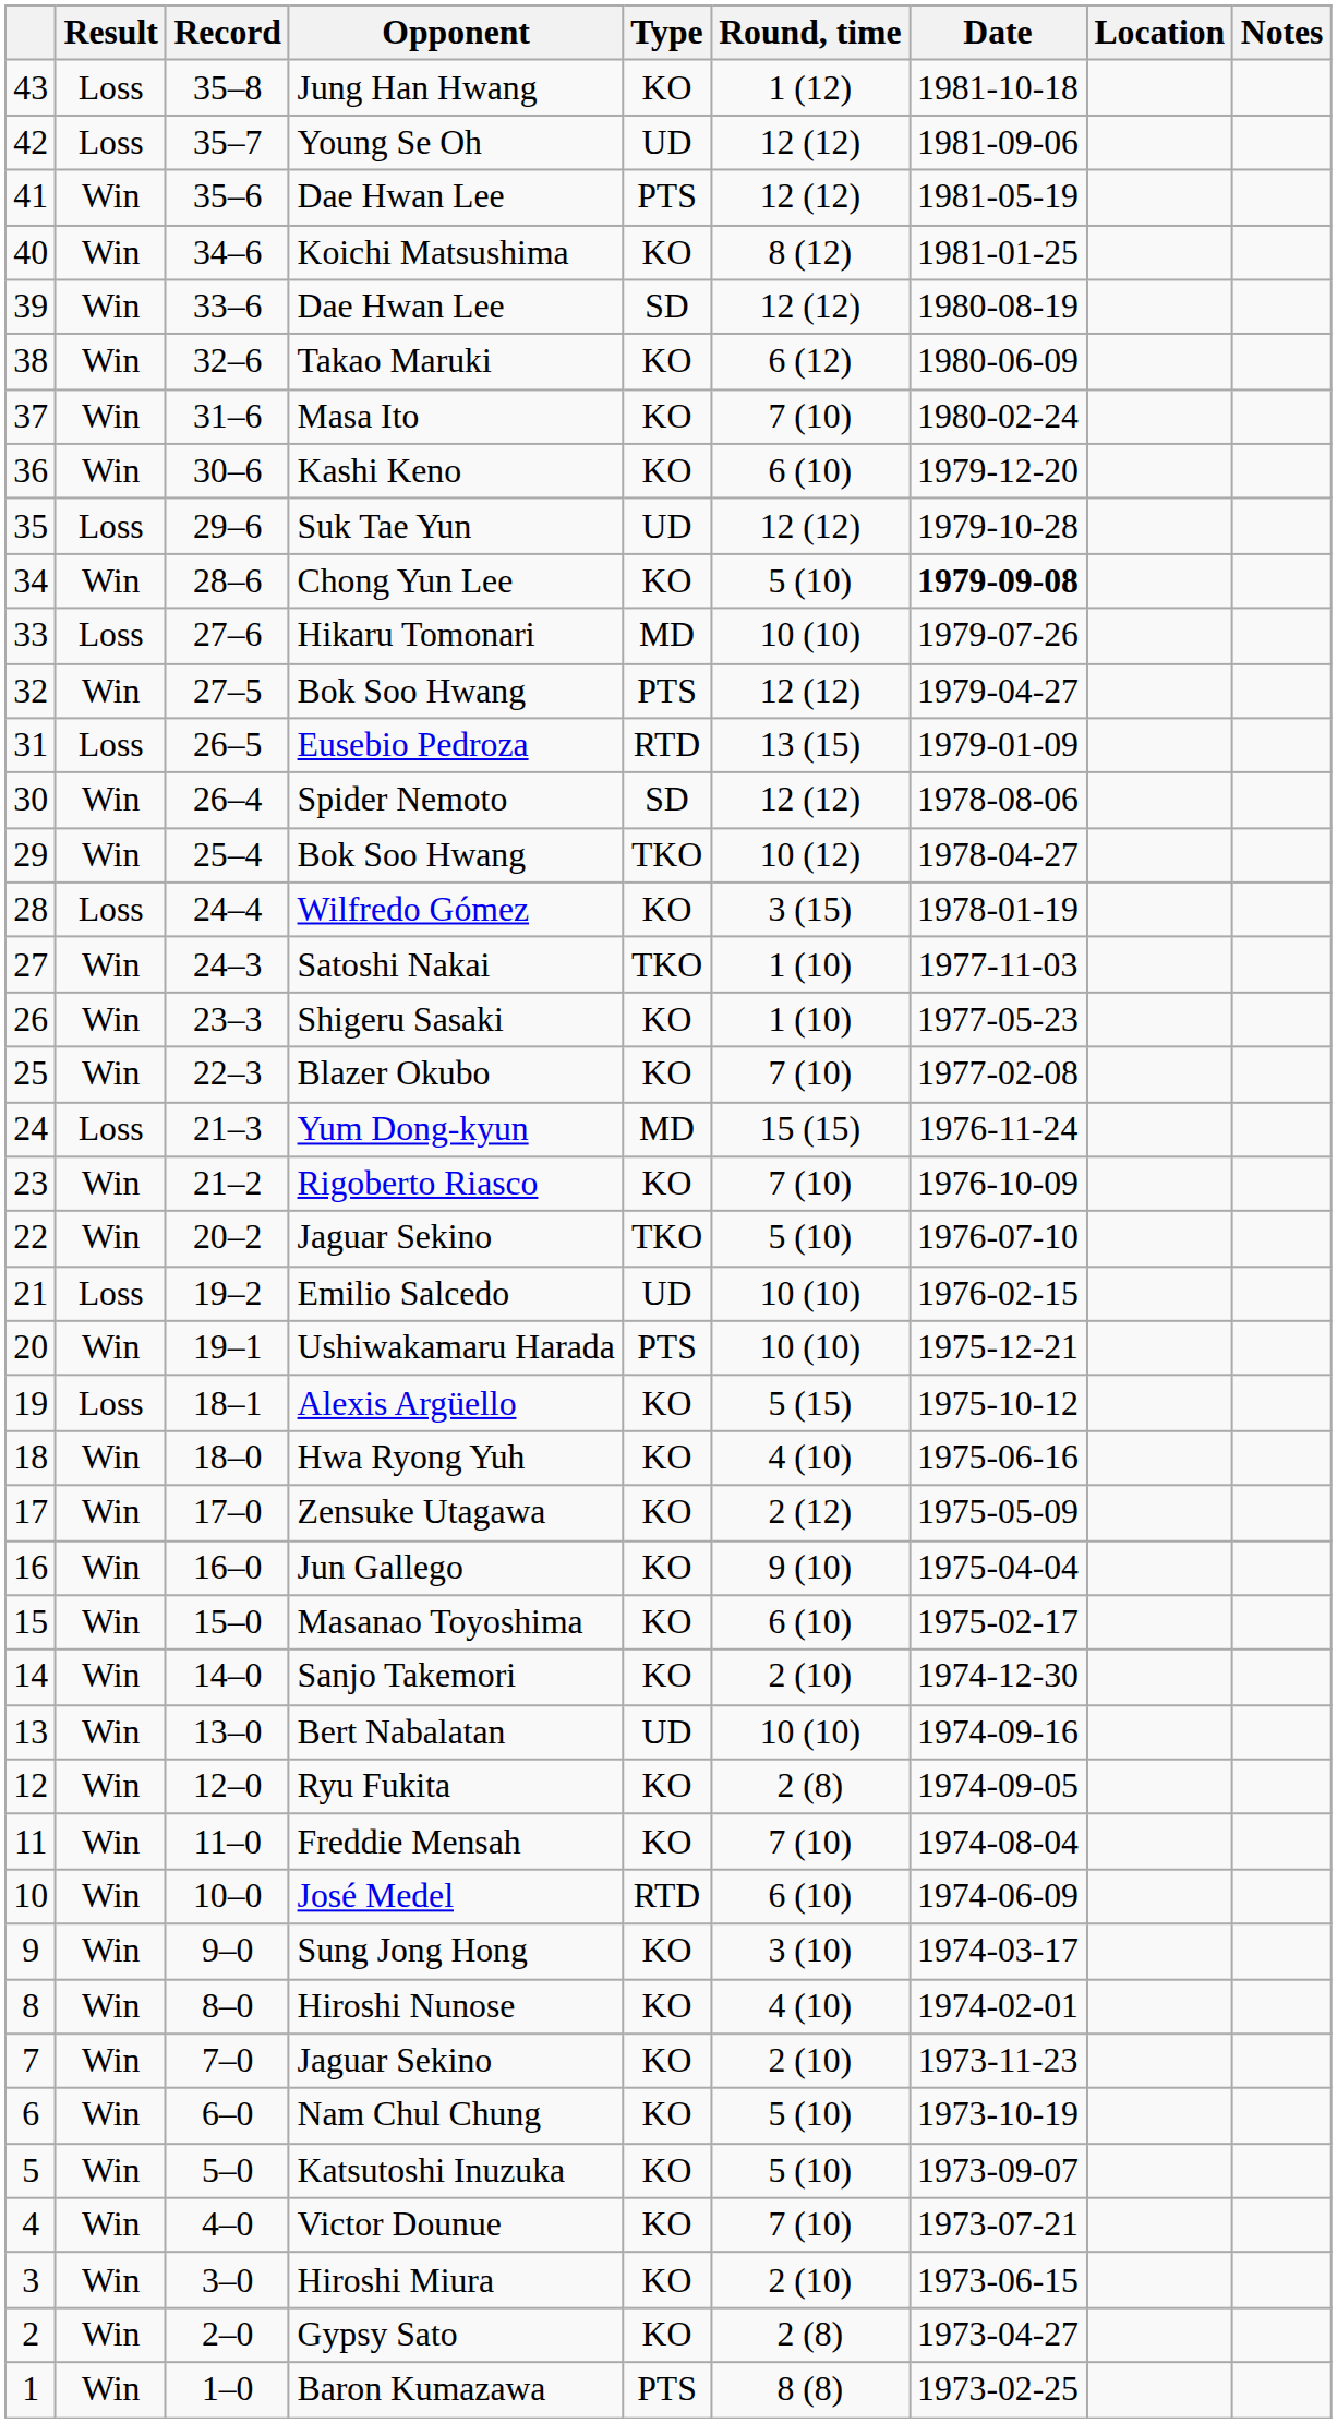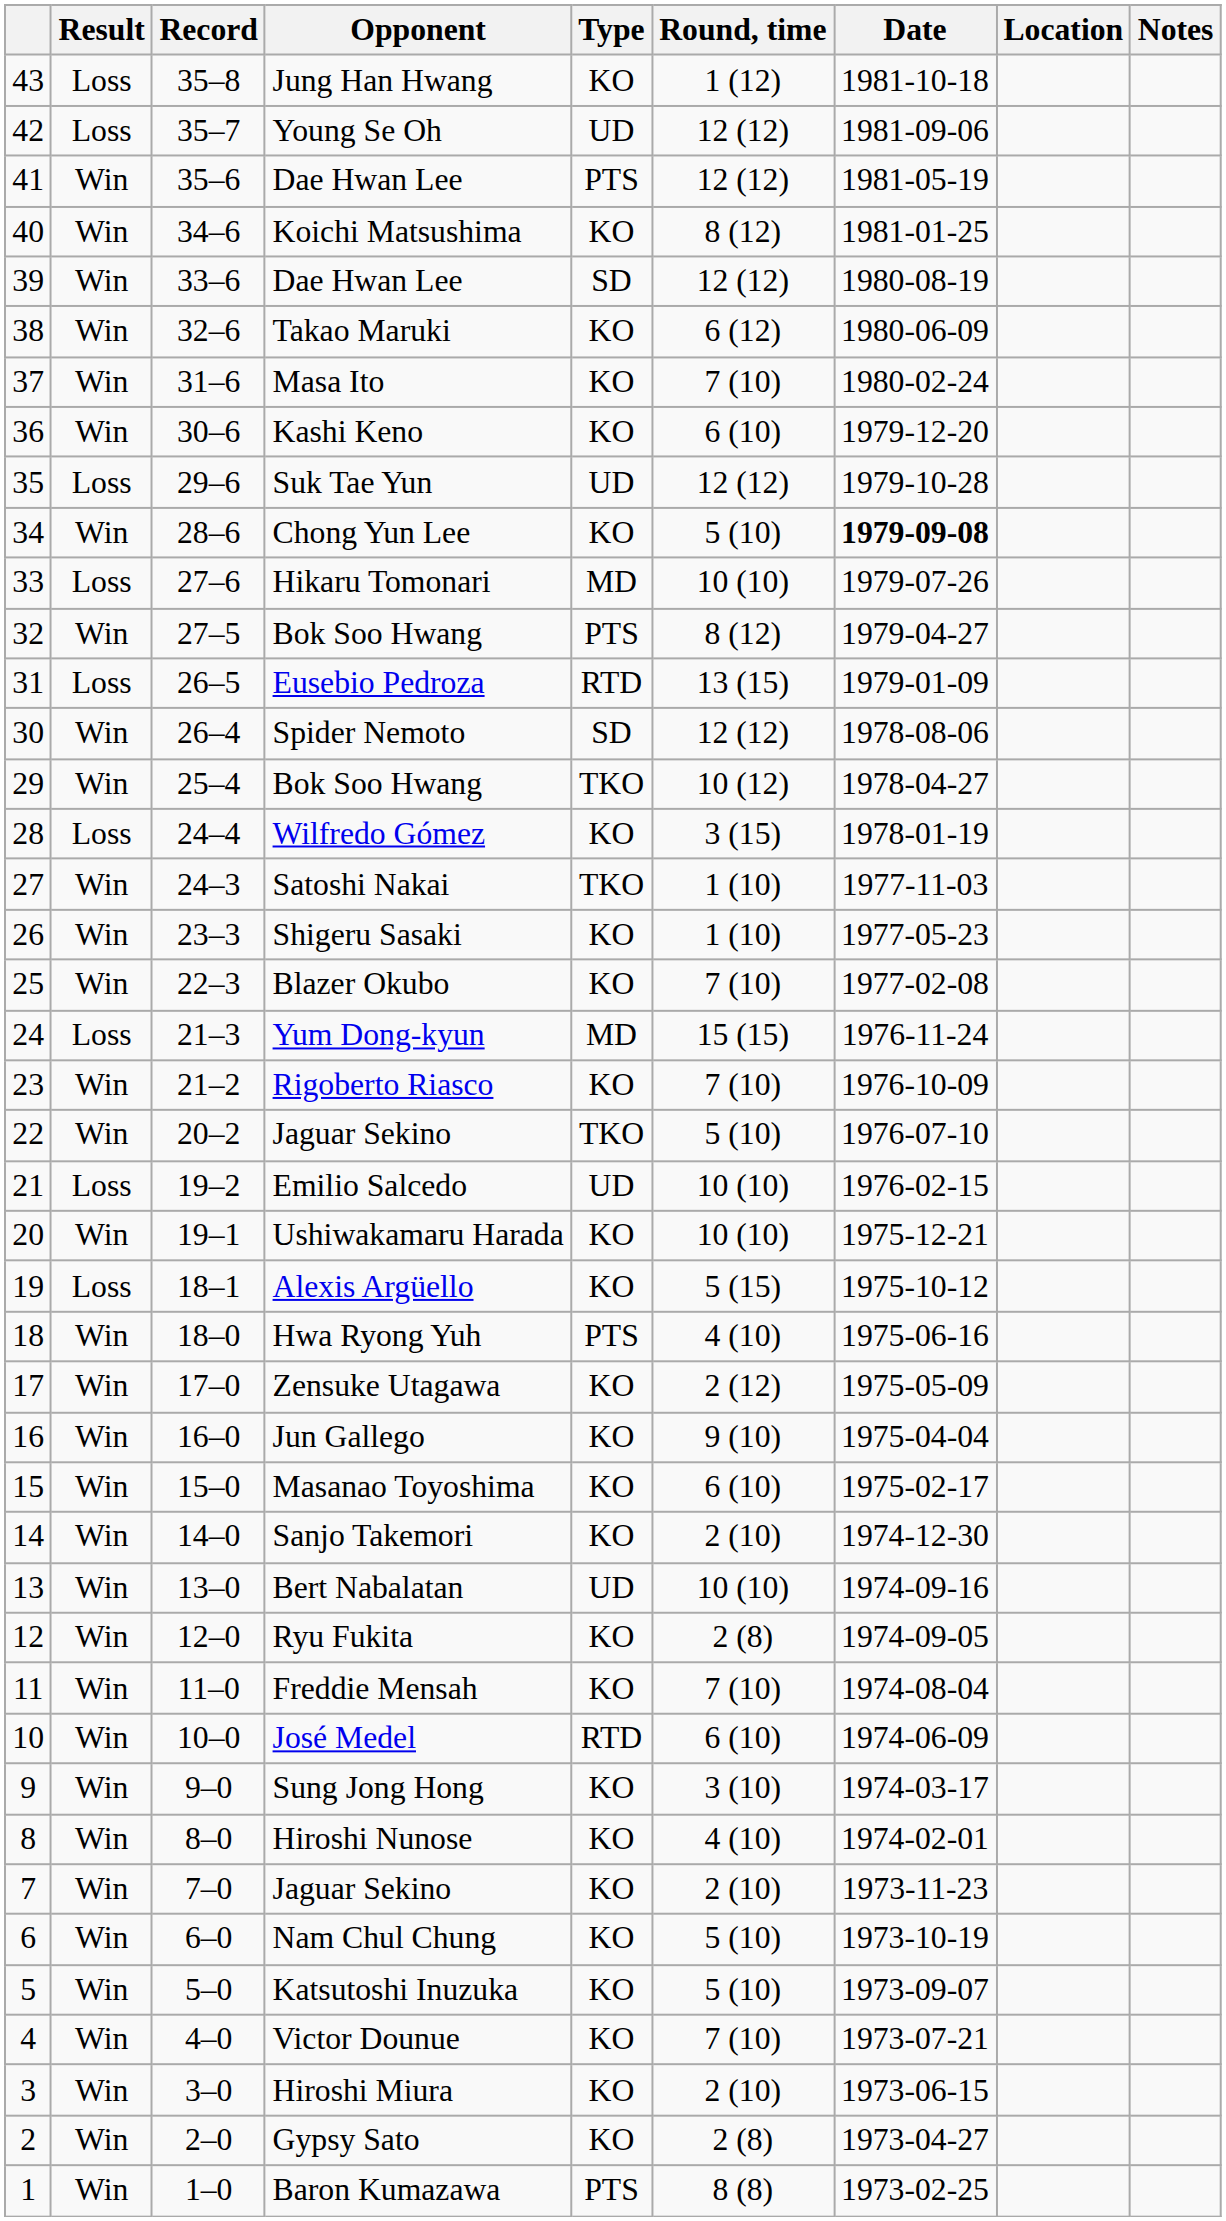32 / Bok Soo Hwang | Round, time: 12 (12) -> 8 (12)
Ushiwakamaru Harada | Type: PTS -> KO
Hwa Ryong Yuh | Type: KO -> PTS
